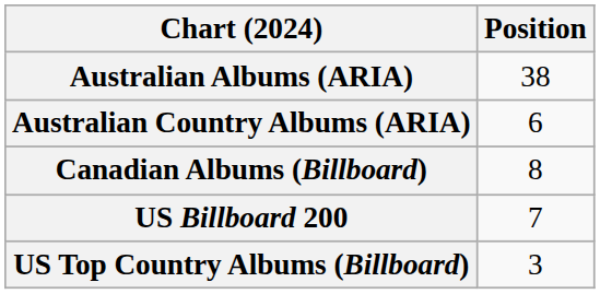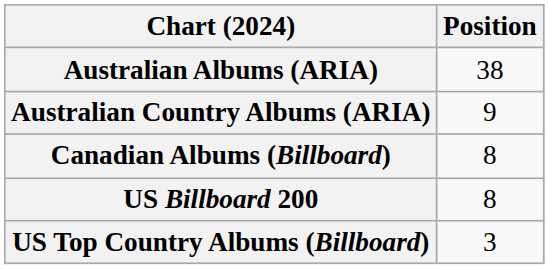Australian Country Albums (ARIA) | Position: 6 -> 9
US Billboard 200 | Position: 7 -> 8
